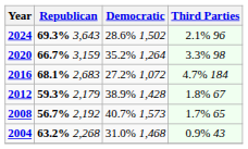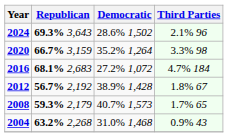2012 | Republican: 59.3% 2,179 -> 56.7% 2,192
2008 | Republican: 56.7% 2,192 -> 59.3% 2,179
